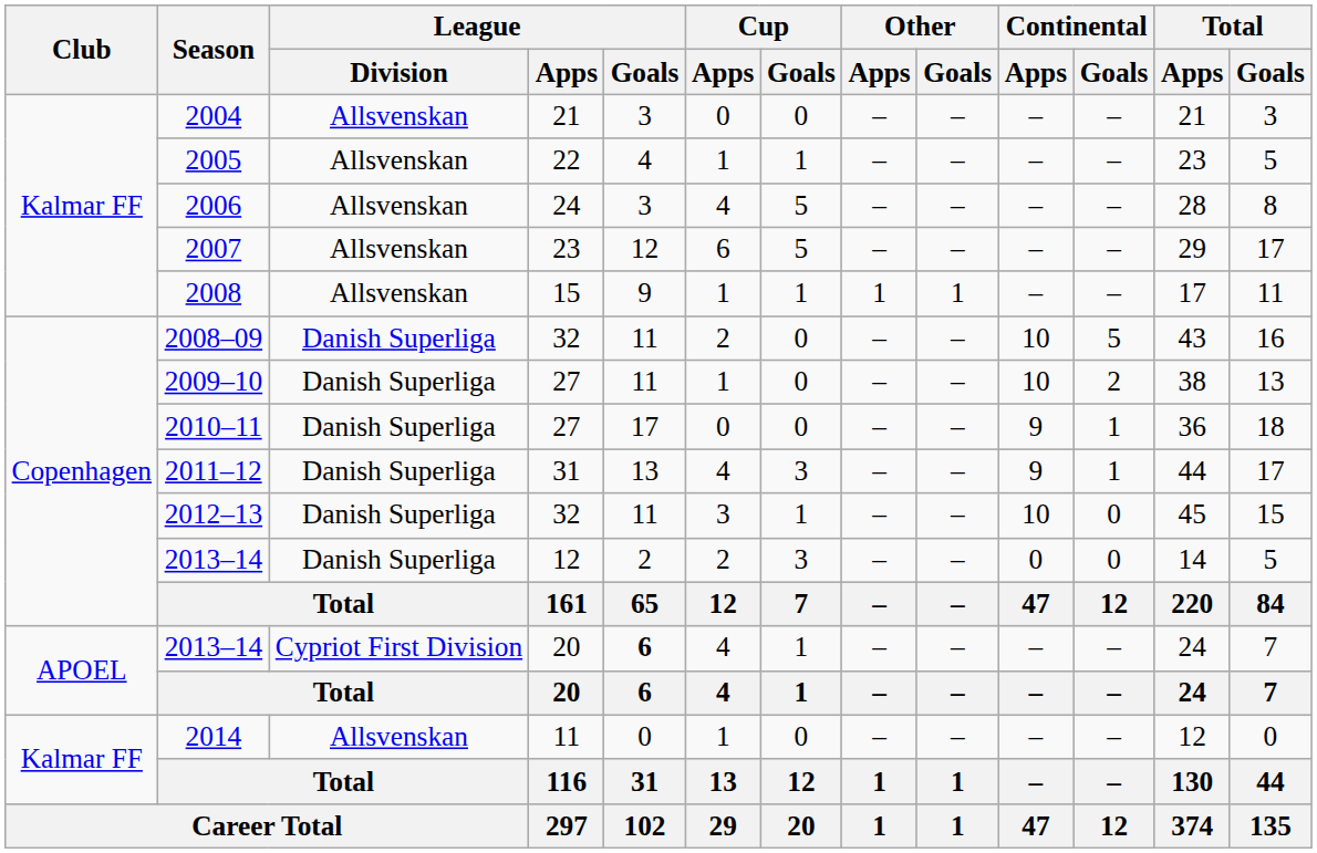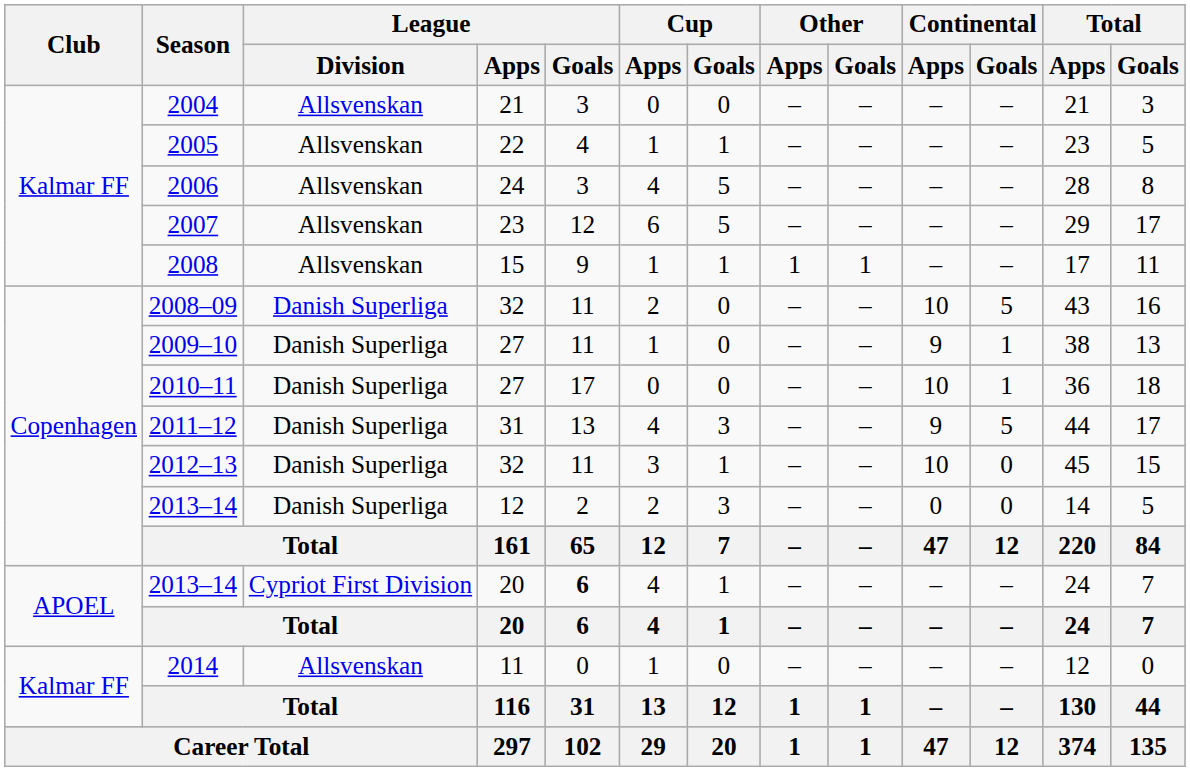2009–10 | Continental / Apps: 10 -> 9
2009–10 | Continental / Goals: 2 -> 1
2010–11 | Continental / Apps: 9 -> 10
2011–12 | Continental / Goals: 1 -> 5
